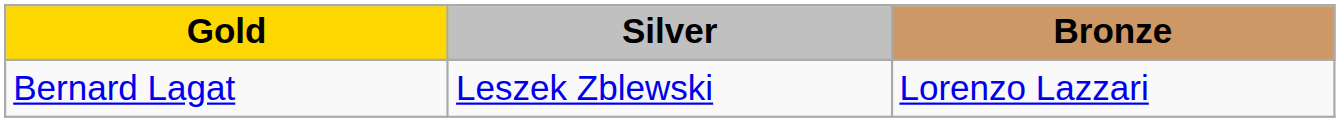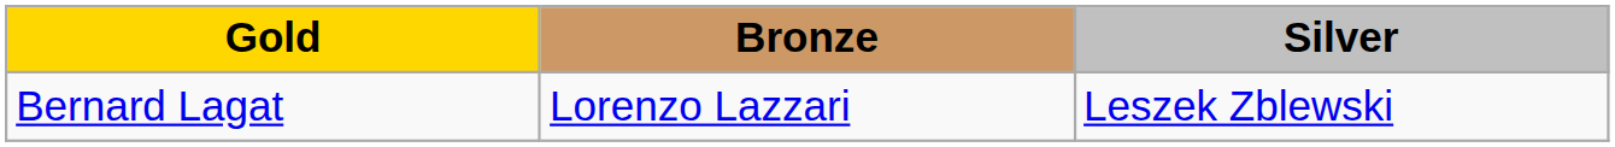columns swapped: Silver <-> Bronze
